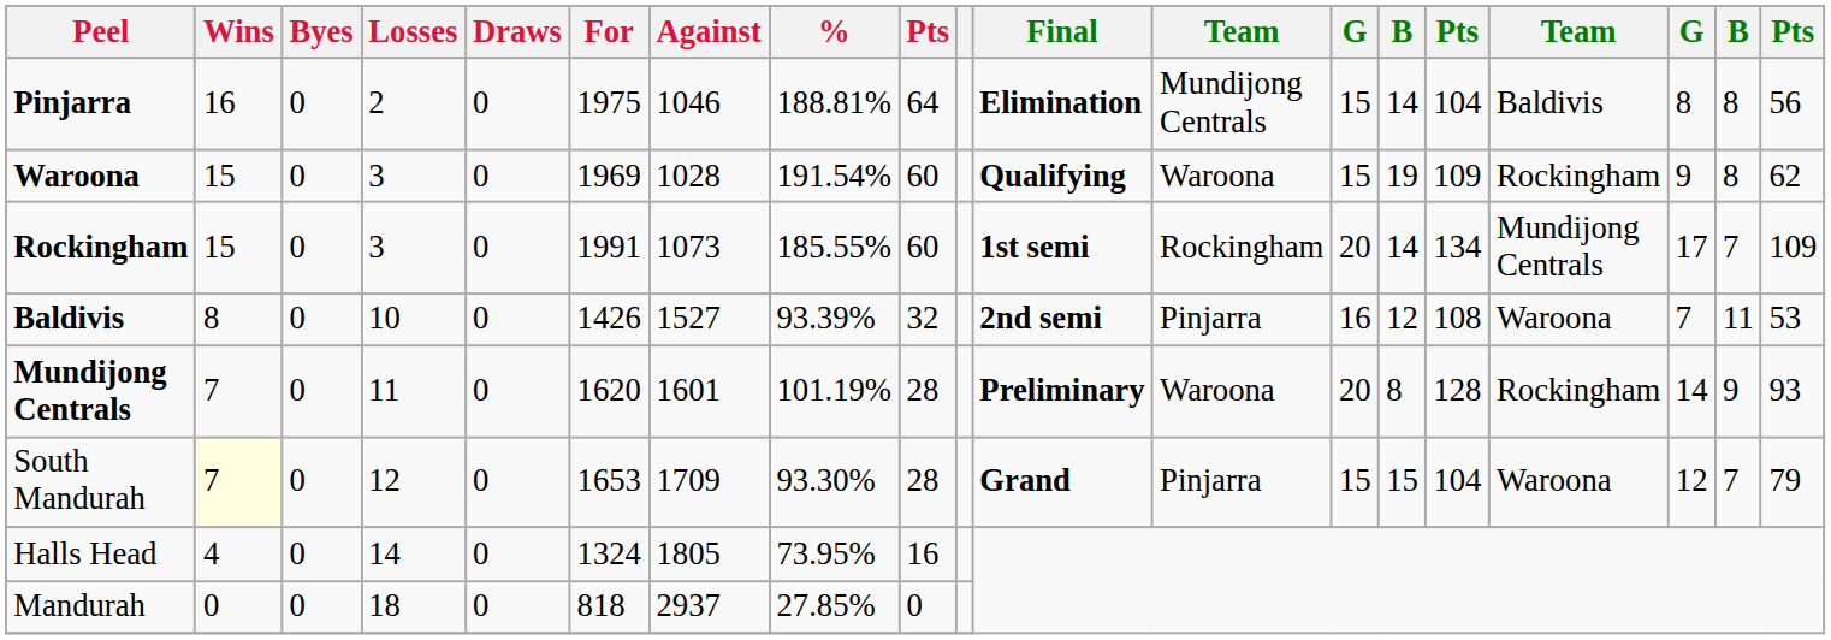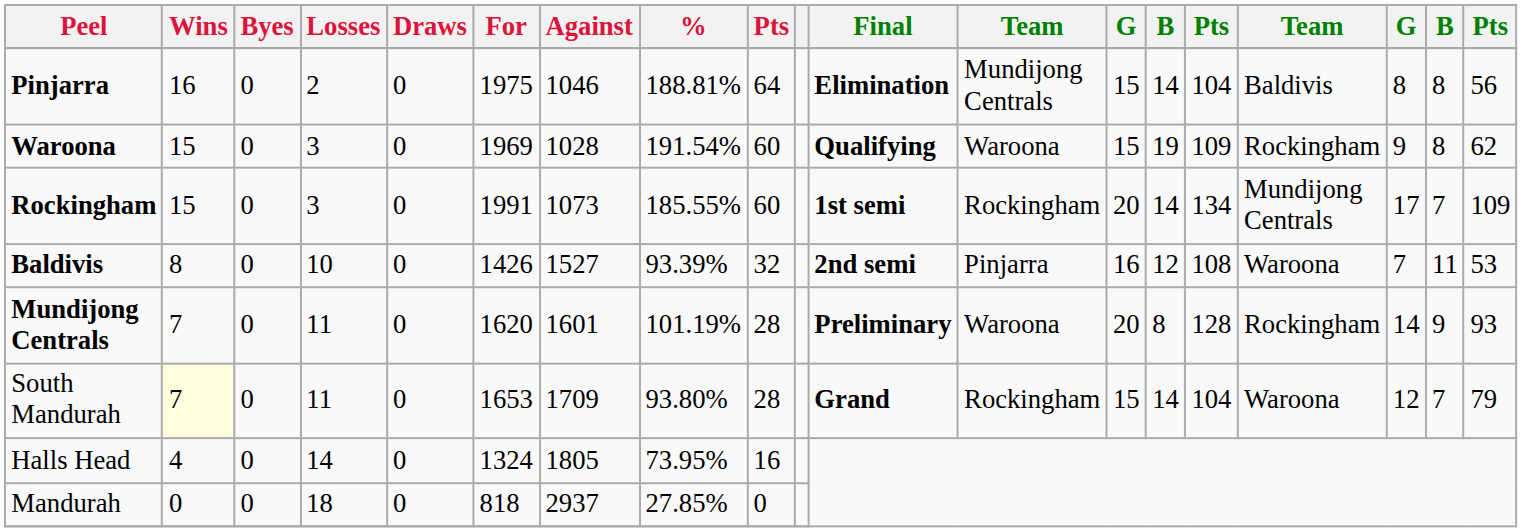South Mandurah | Losses: 12 -> 11
South Mandurah | %: 93.30% -> 93.80%
South Mandurah | column 12: Pinjarra -> Rockingham
South Mandurah | column 14: 15 -> 14
